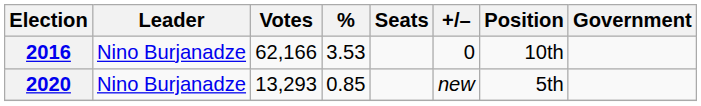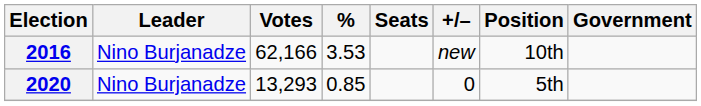2016 | +/–: 0 -> new
2020 | +/–: new -> 0
